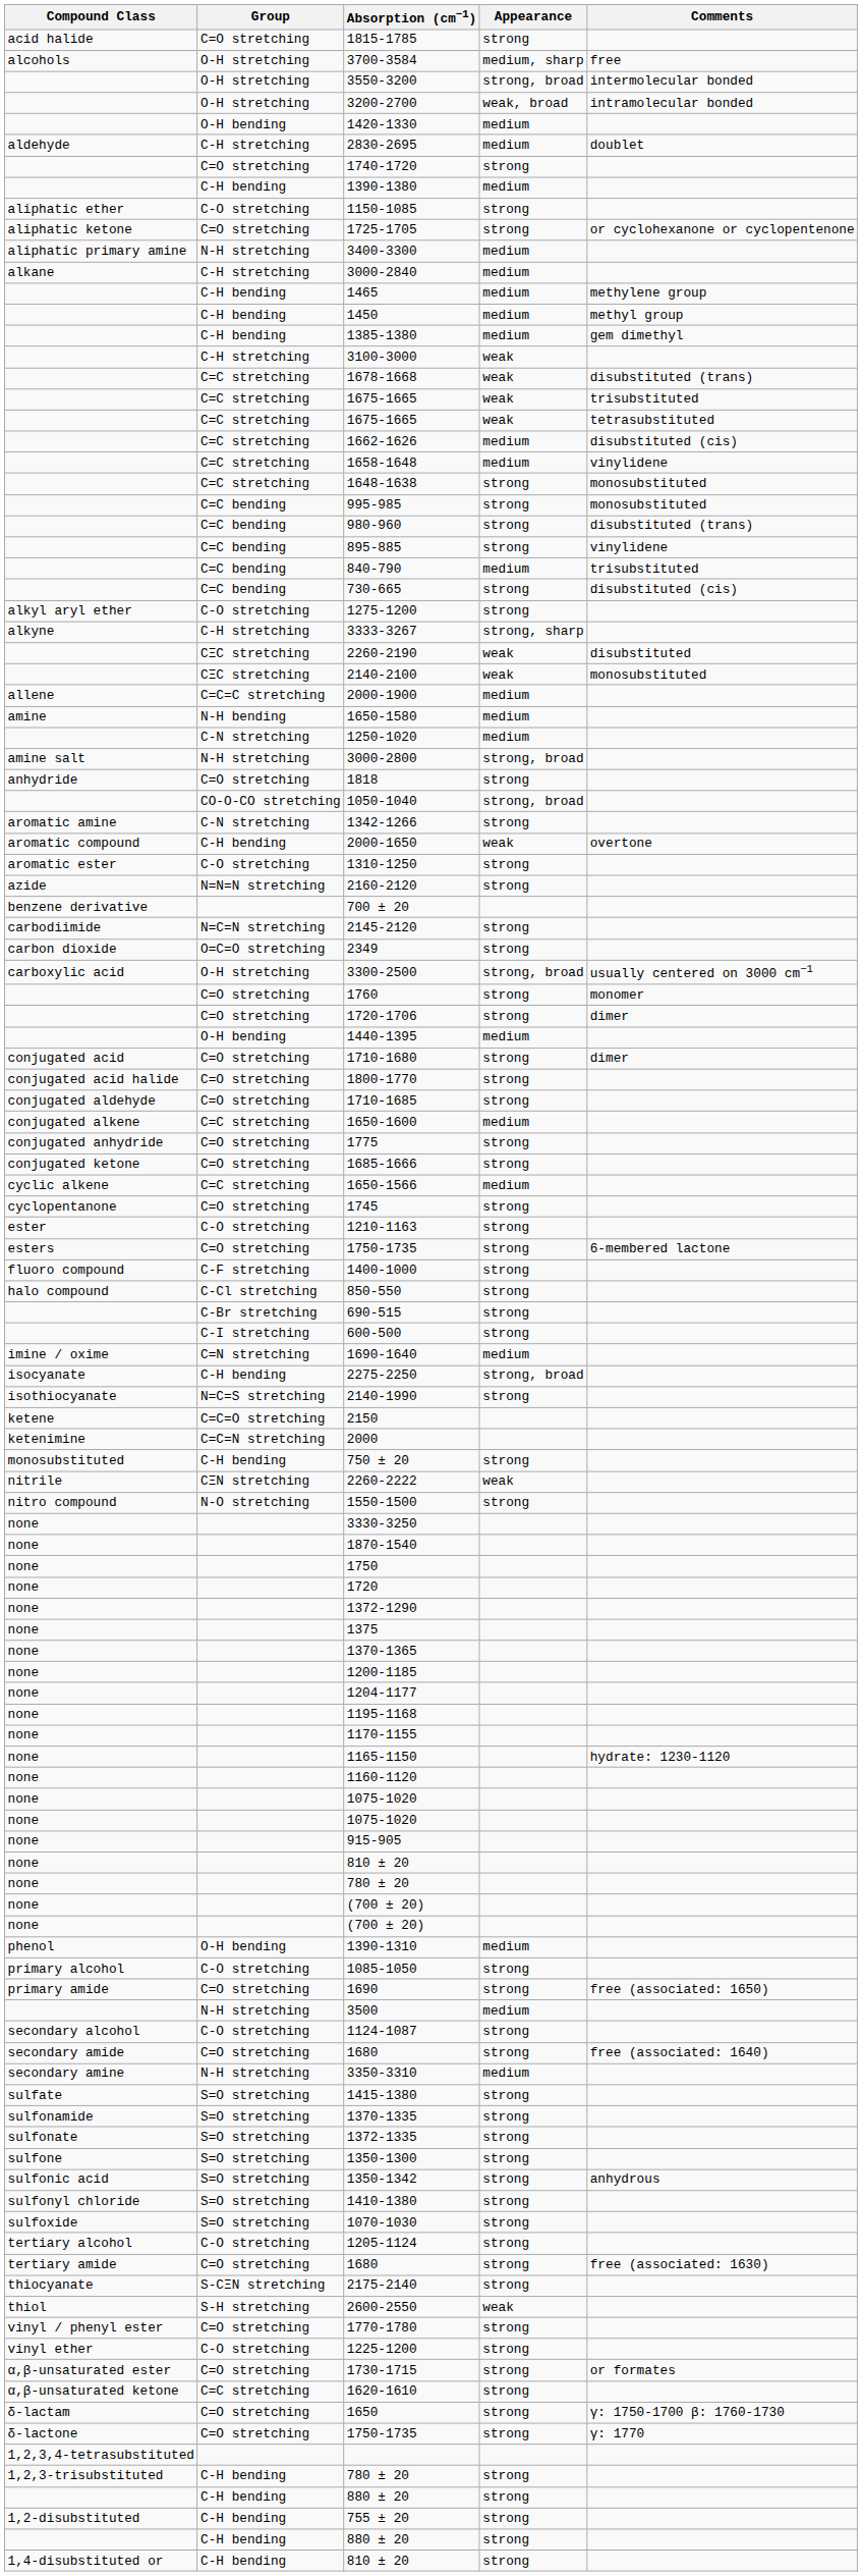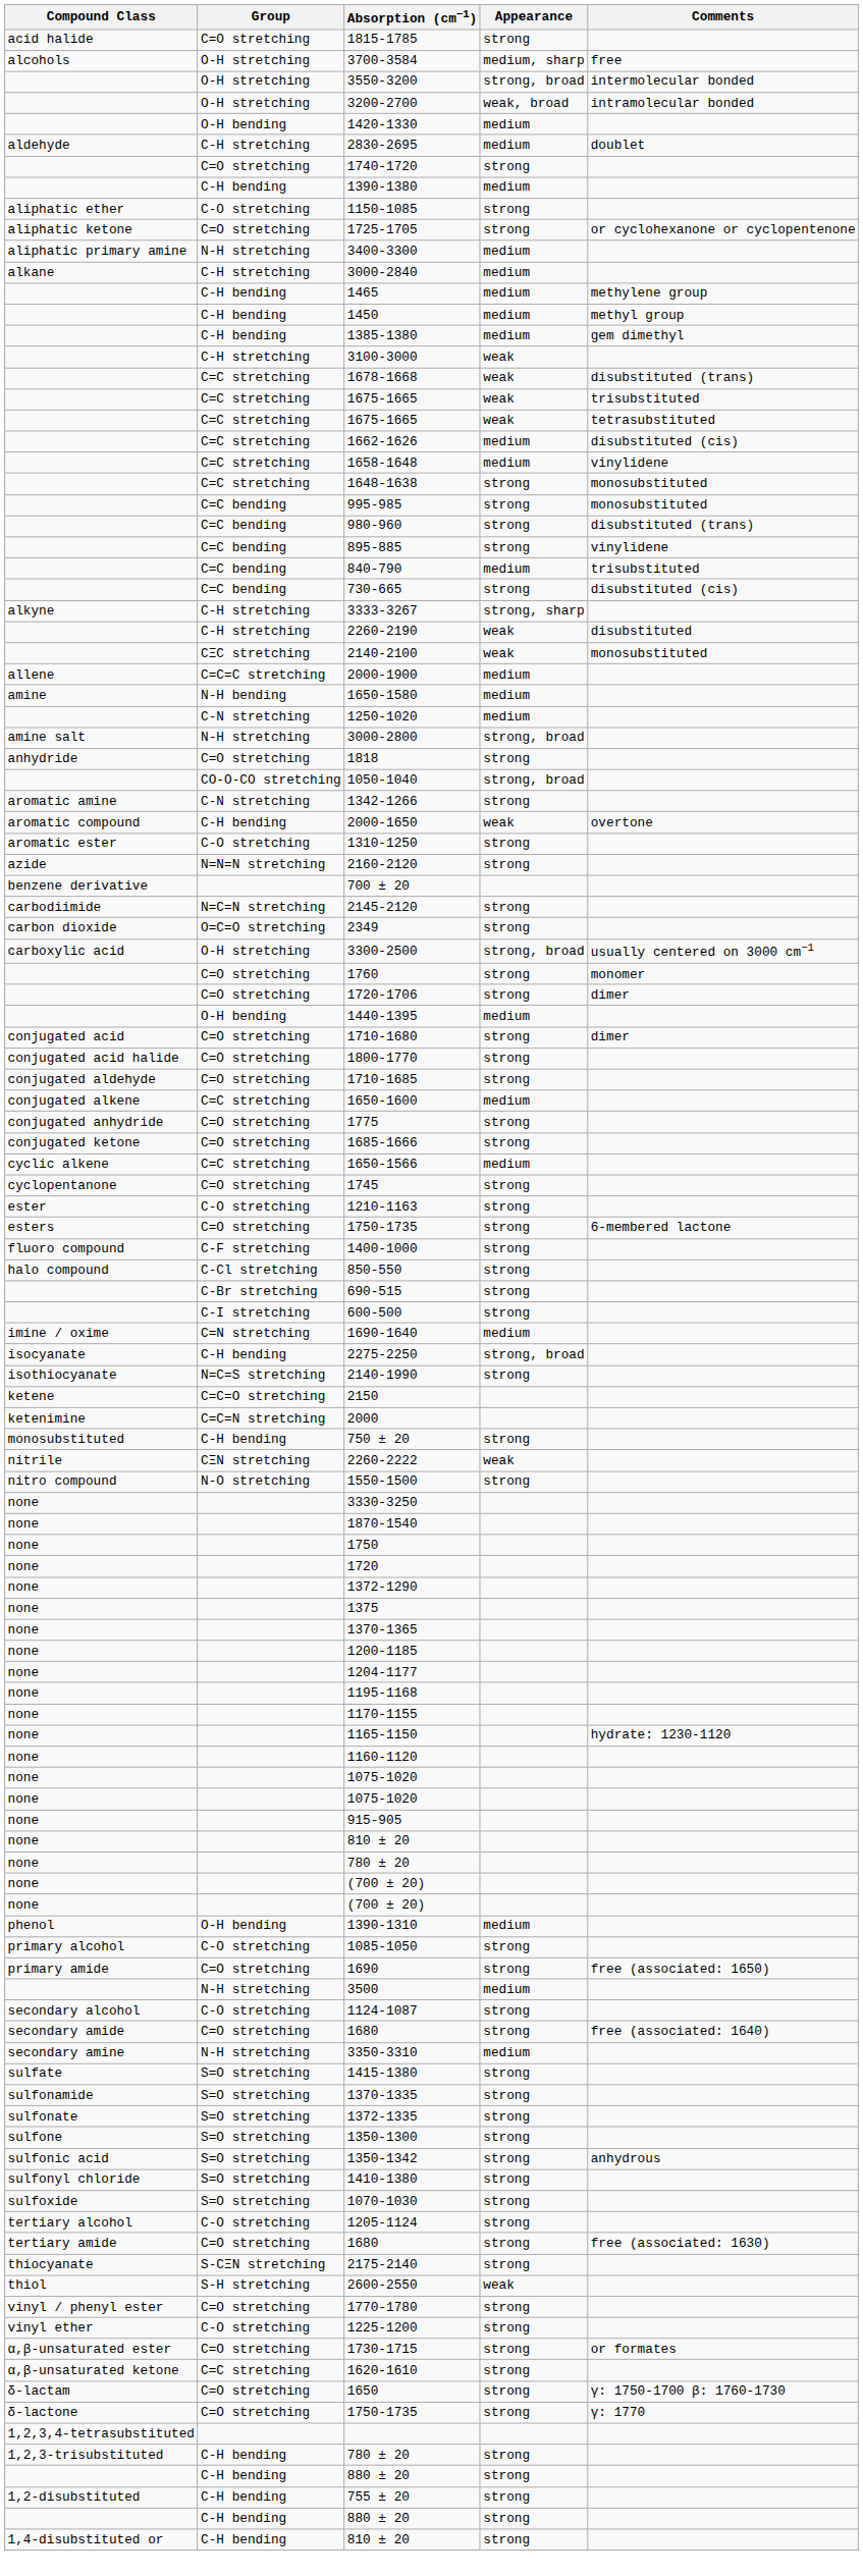- row: alkyl aryl ether | C-O stretching | 1275-1200 | strong
2260-2190 | Group: CΞC stretching -> C-H stretching
